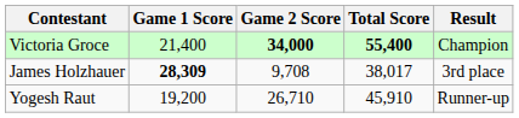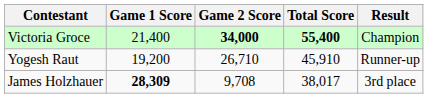rows swapped: Yogesh Raut <-> James Holzhauer
